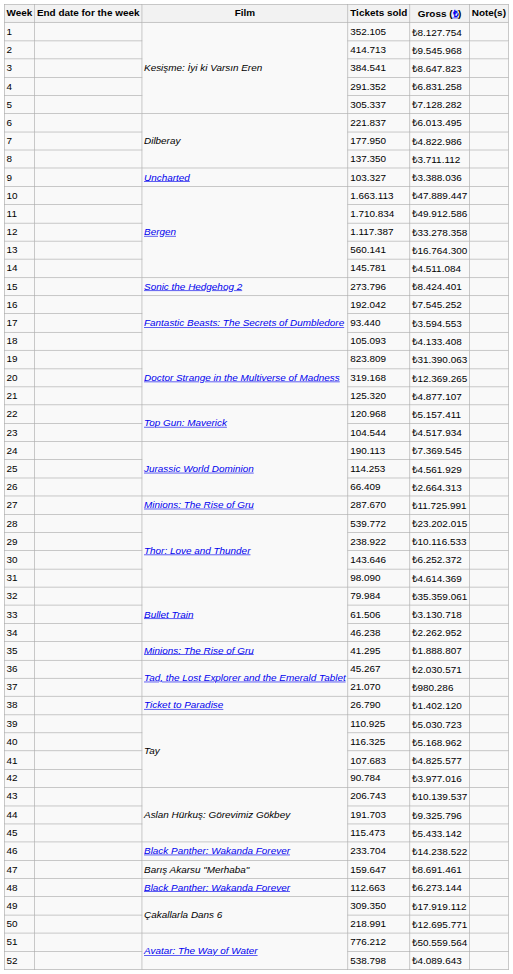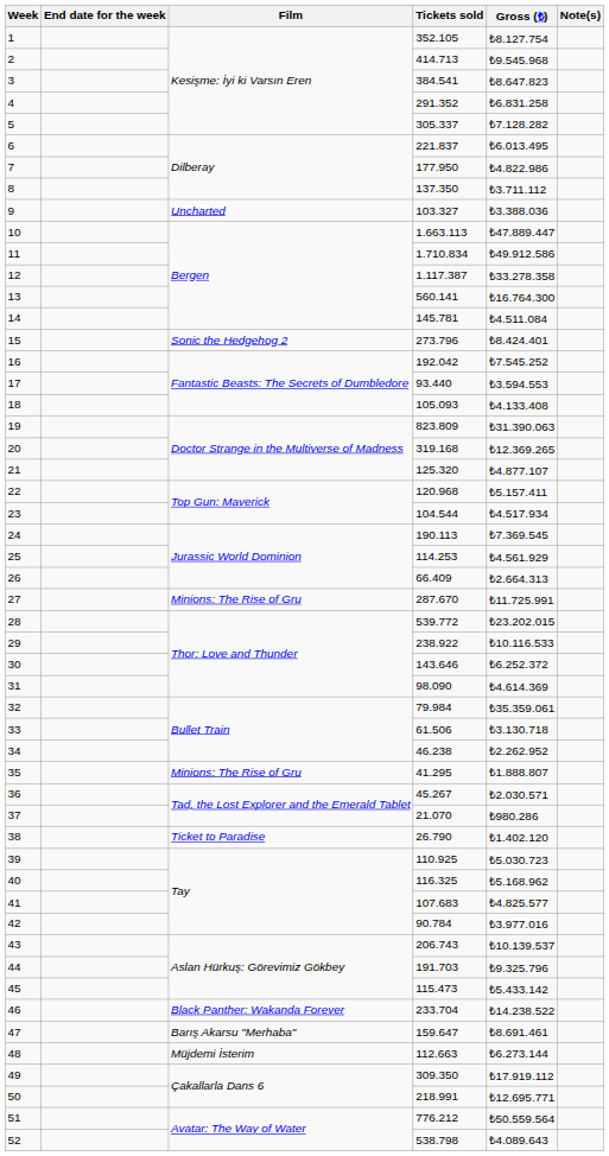48 | Film: Black Panther: Wakanda Forever -> Müjdemi İsterim
